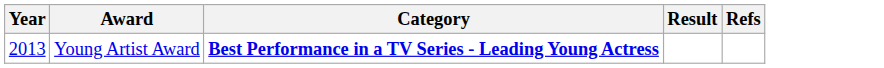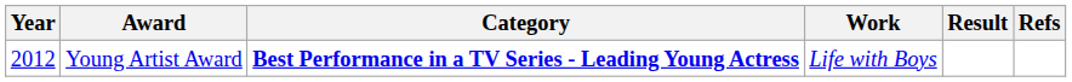+ column: Work | Life with Boys
Young Artist Award | Year: 2013 -> 2012
